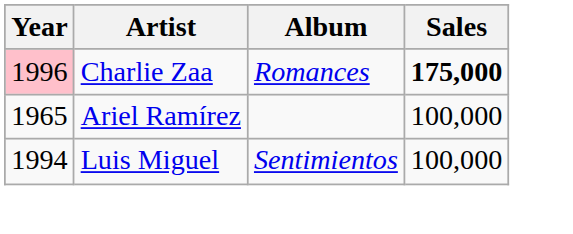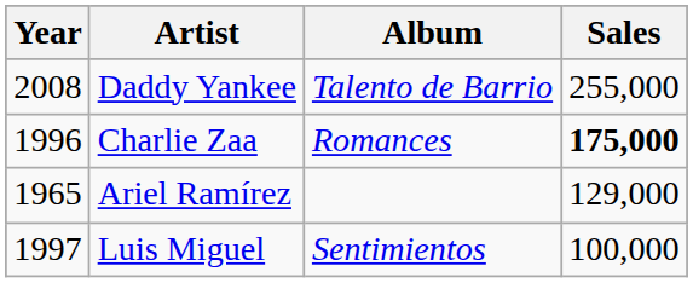+ row: 2008 | Daddy Yankee | Talento de Barrio | 255,000
Charlie Zaa | Year: pink background -> no background
Ariel Ramírez | Sales: 100,000 -> 129,000
Luis Miguel | Year: 1994 -> 1997
